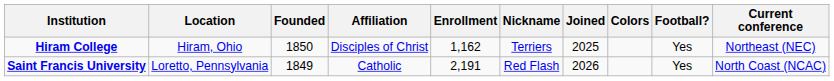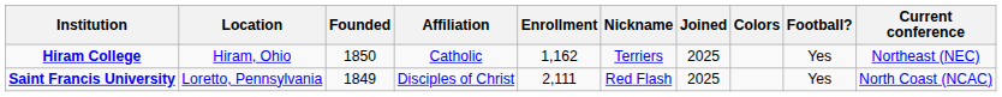Hiram College | Affiliation: Disciples of Christ -> Catholic
Saint Francis University | Affiliation: Catholic -> Disciples of Christ
Saint Francis University | Enrollment: 2,191 -> 2,111
Saint Francis University | Joined: 2026 -> 2025
